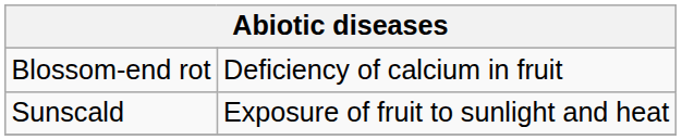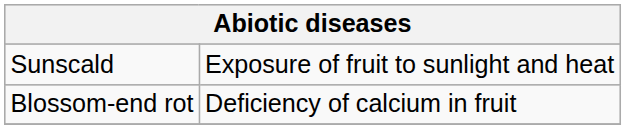rows swapped: Blossom-end rot <-> Sunscald
